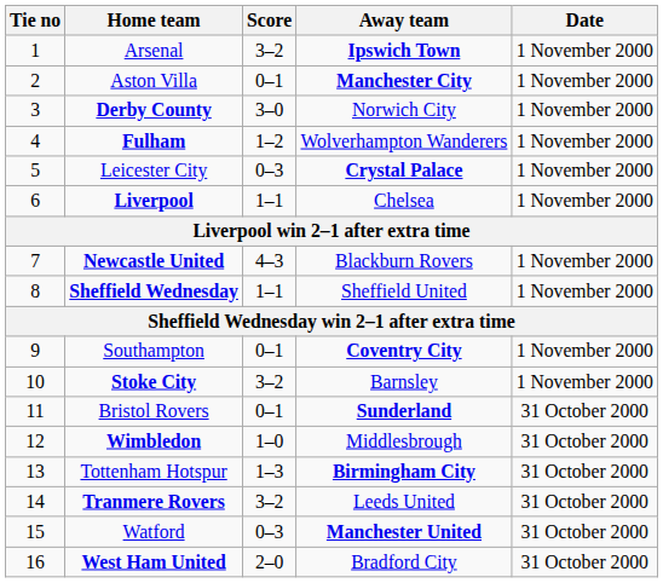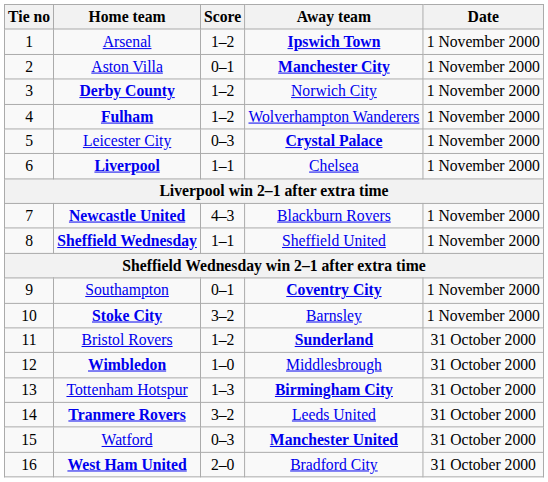Arsenal | Score: 3–2 -> 1–2
Derby County | Score: 3–0 -> 1–2
Bristol Rovers | Score: 0–1 -> 1–2
